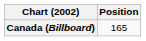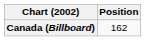Canada (Billboard) | Position: 165 -> 162
